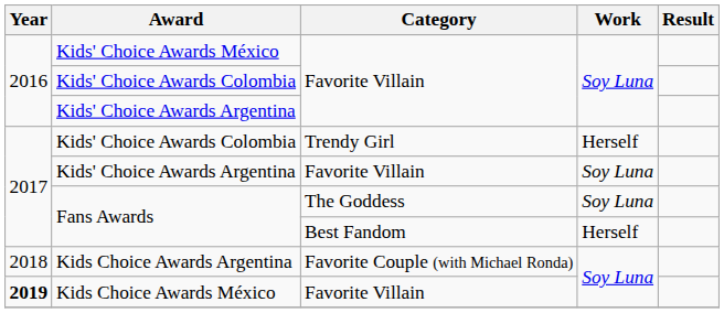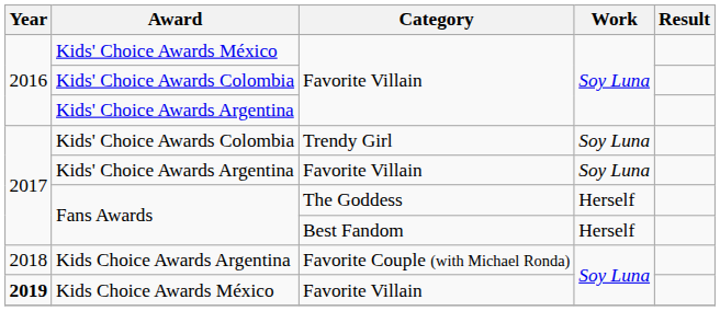Kids' Choice Awards Colombia / Trendy Girl | Work: Herself -> Soy Luna
Fans Awards / The Goddess | Work: Soy Luna -> Herself
